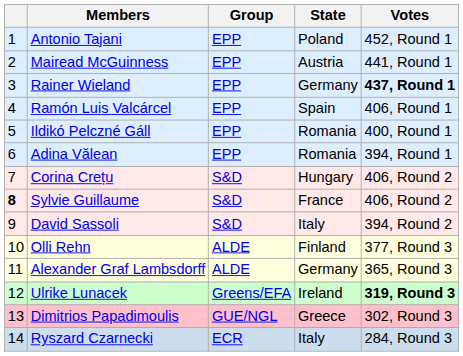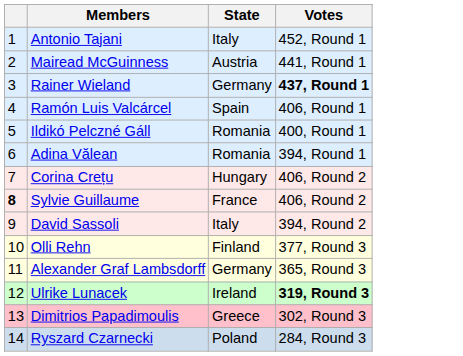- column: Group | EPP | EPP | EPP | EPP | EPP | EPP | S&D | S&D | S&D | ALDE | ALDE | Greens/EFA | GUE/NGL | ECR
Antonio Tajani | State: Poland -> Italy
Ryszard Czarnecki | State: Italy -> Poland
